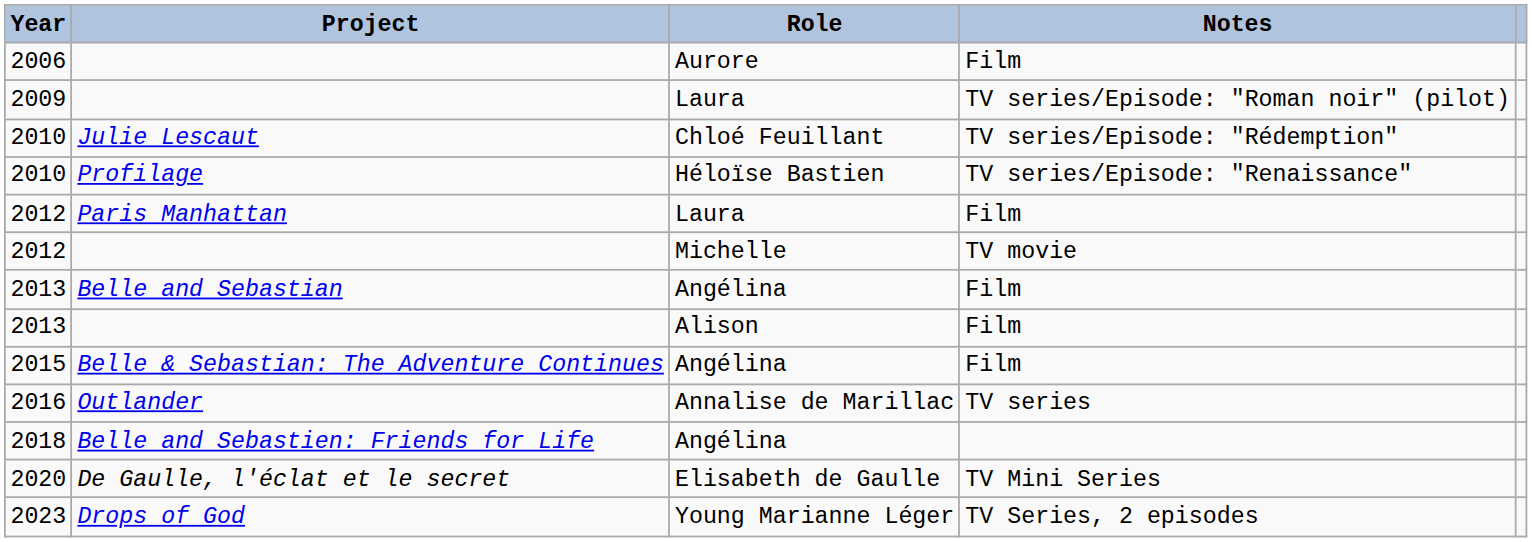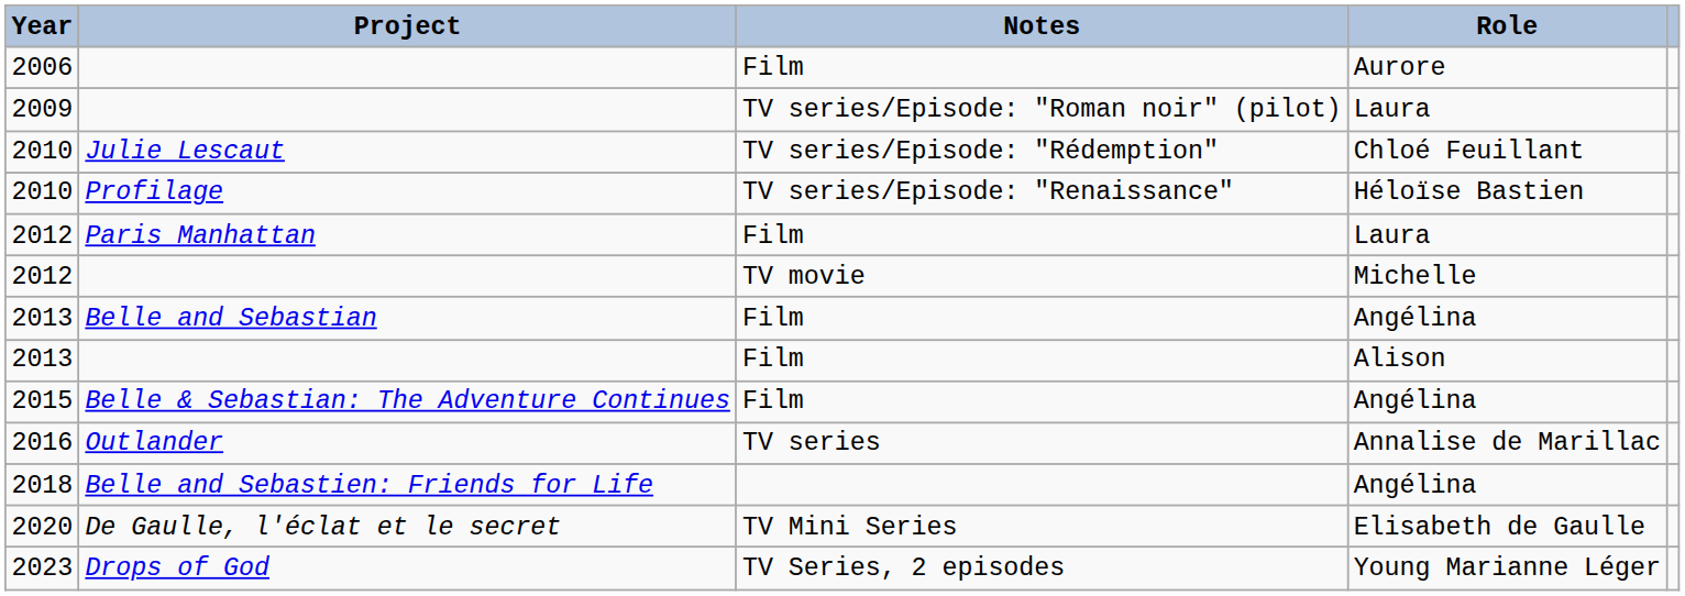columns swapped: Role <-> Notes
